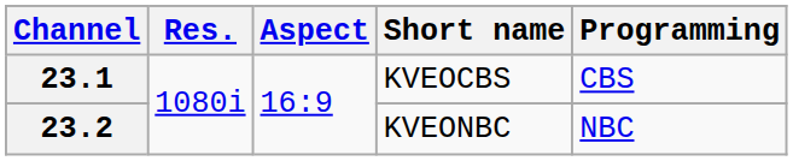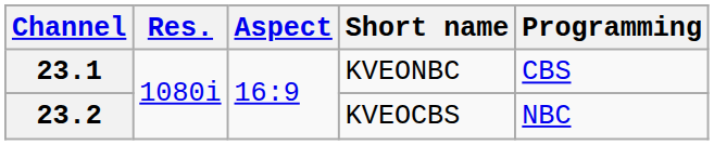23.1 | Short name: KVEOCBS -> KVEONBC
23.2 | Short name: KVEONBC -> KVEOCBS
